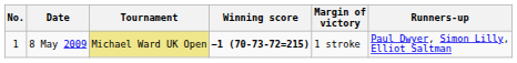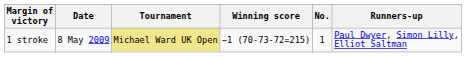columns swapped: No. <-> Margin of victory
8 May 2009 | Winning score: bold -> normal
